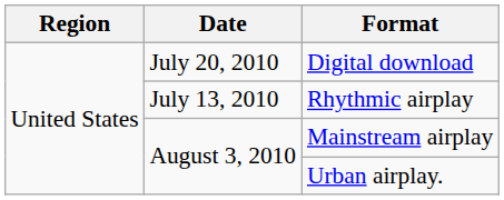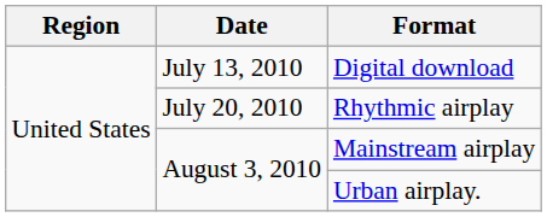Digital download | Date: July 20, 2010 -> July 13, 2010
Rhythmic airplay | Date: July 13, 2010 -> July 20, 2010
